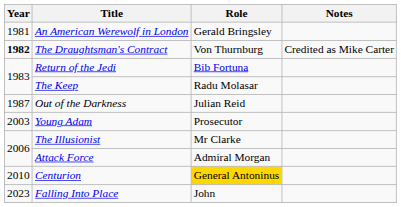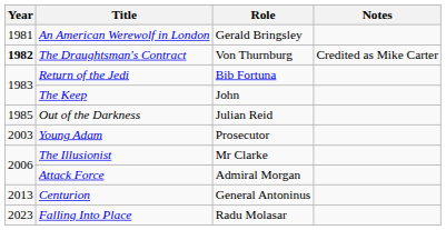The Keep | Role: Radu Molasar -> John
Out of the Darkness | Year: 1987 -> 1985
Centurion | Year: 2010 -> 2013
Centurion | Role: gold background -> no background
Falling Into Place | Role: John -> Radu Molasar
